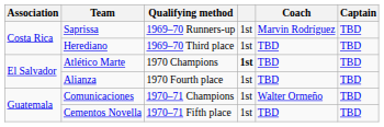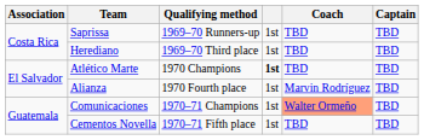Saprissa | Coach: Marvin Rodríguez -> TBD
Alianza | Coach: TBD -> Marvin Rodríguez
Comunicaciones | Coach: no background -> lightsalmon background
